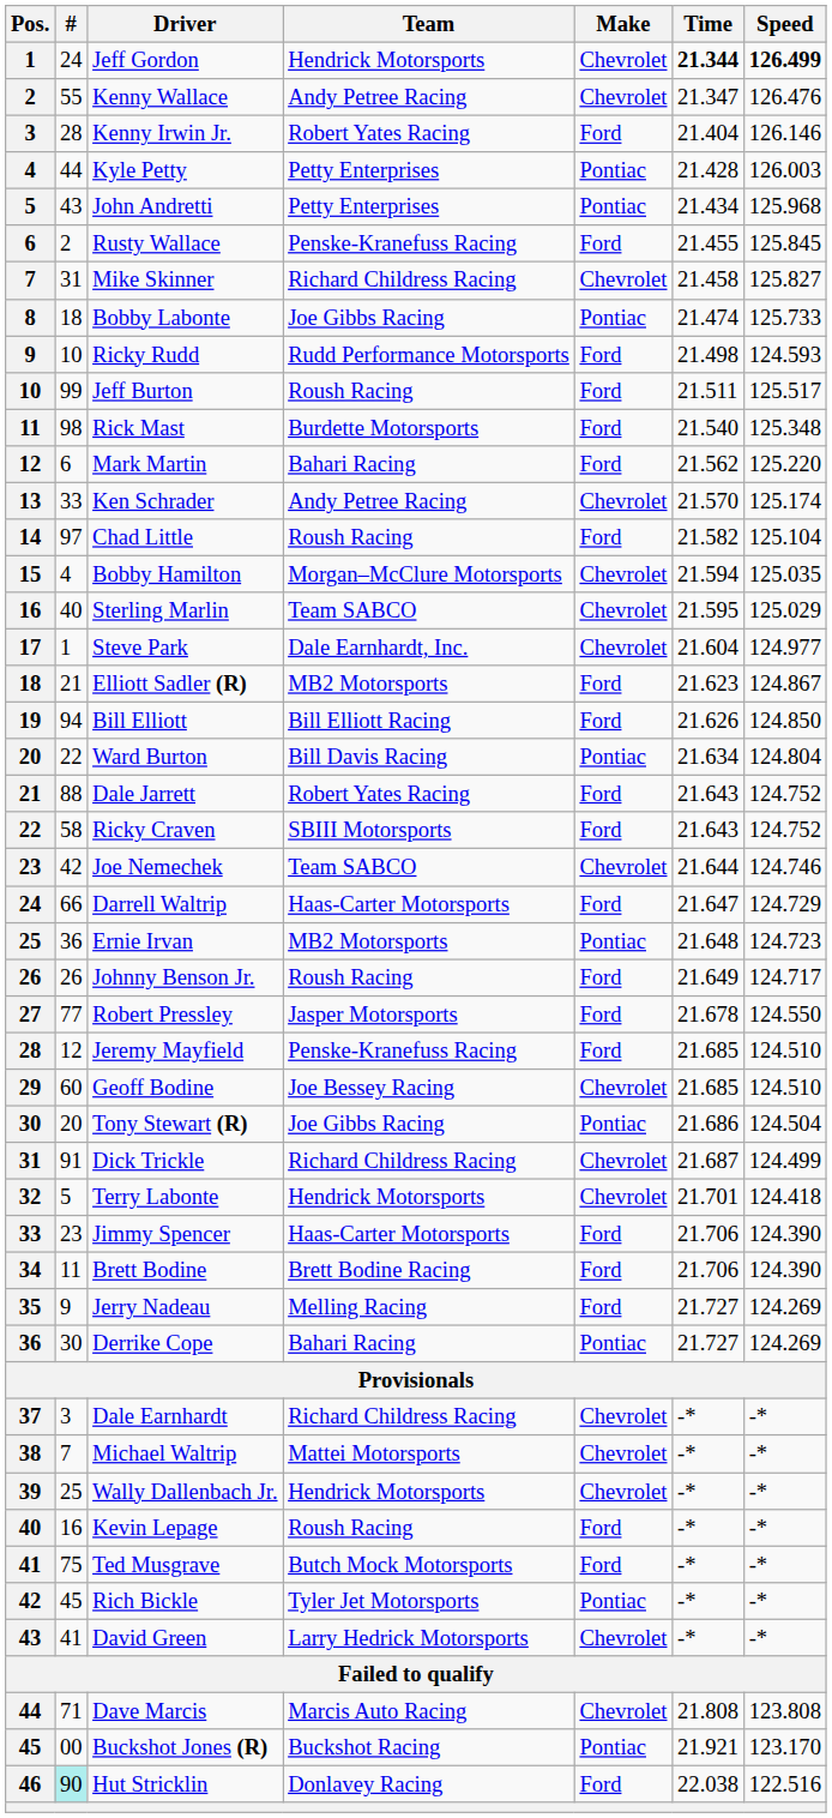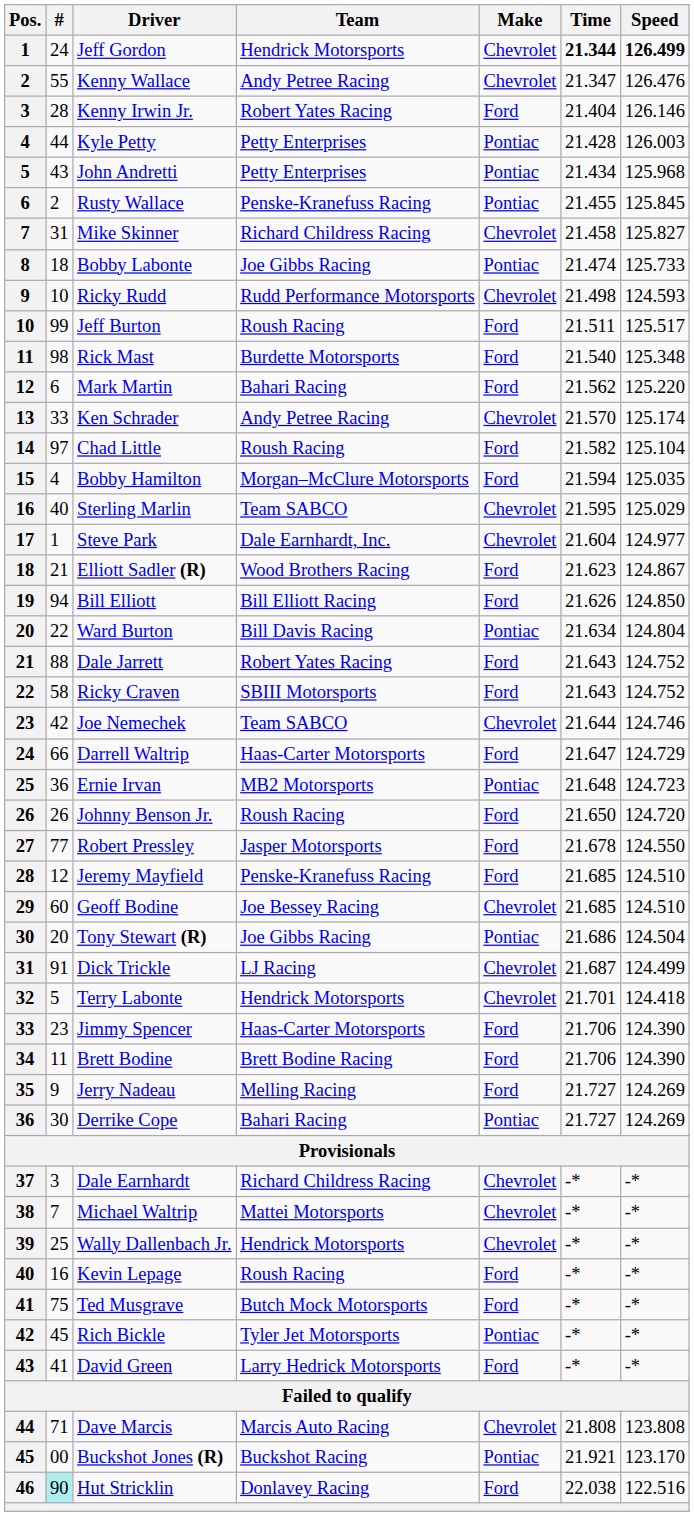Rusty Wallace | Make: Ford -> Pontiac
Ricky Rudd | Make: Ford -> Chevrolet
Bobby Hamilton | Make: Chevrolet -> Ford
Elliott Sadler (R) | Team: MB2 Motorsports -> Wood Brothers Racing
Johnny Benson Jr. | Time: 21.649 -> 21.650
Johnny Benson Jr. | Speed: 124.717 -> 124.720
Dick Trickle | Team: Richard Childress Racing -> LJ Racing
David Green | Make: Chevrolet -> Ford
